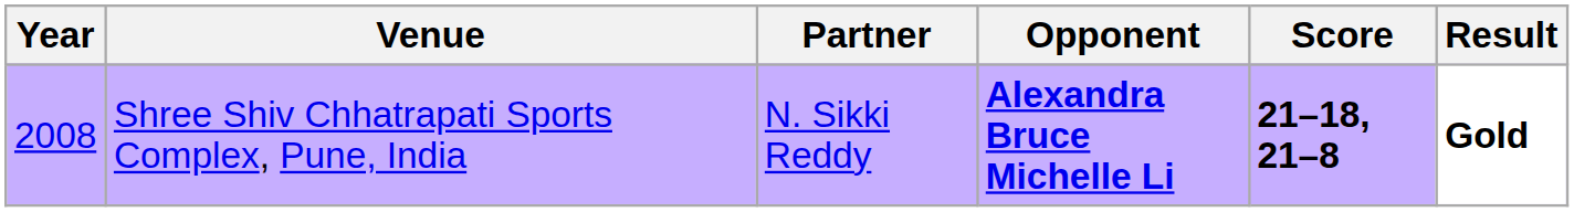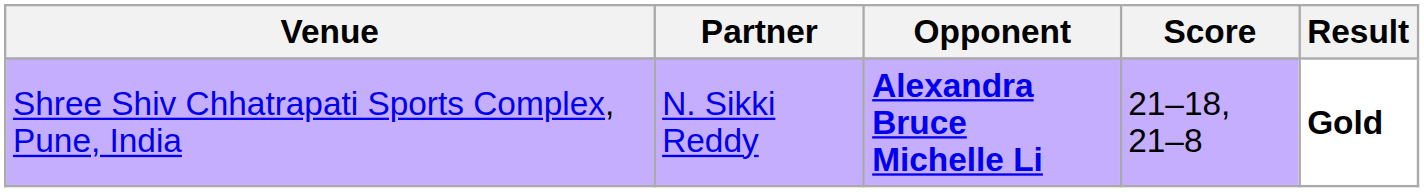- column: Year | 2008
Shree Shiv Chhatrapati Sports Complex, Pune, India | Score: bold -> normal
